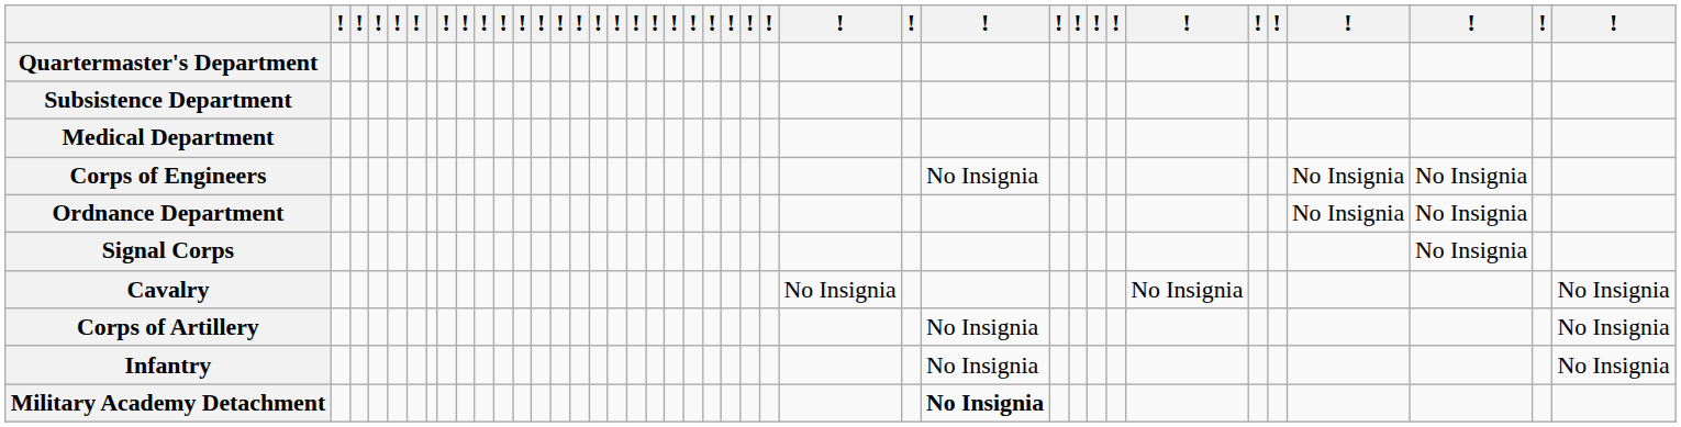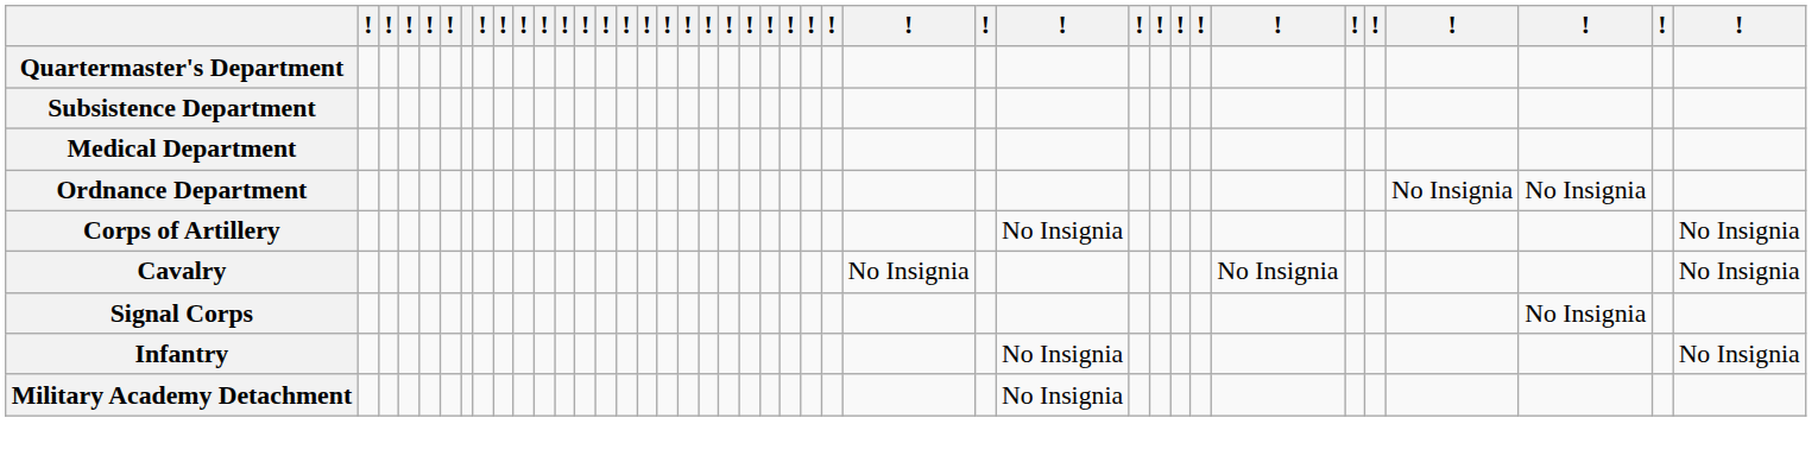- row: Corps of Engineers | No Insignia | No Insignia | No Insignia
rows swapped: Signal Corps <-> Corps of Artillery
Military Academy Detachment | column 28: bold -> normal
